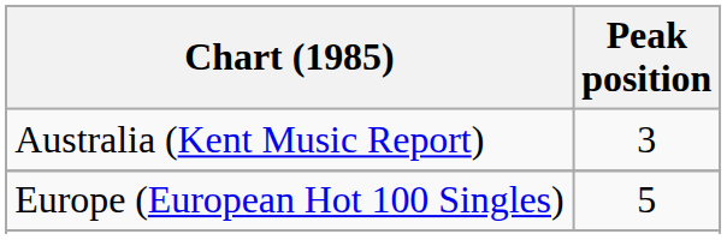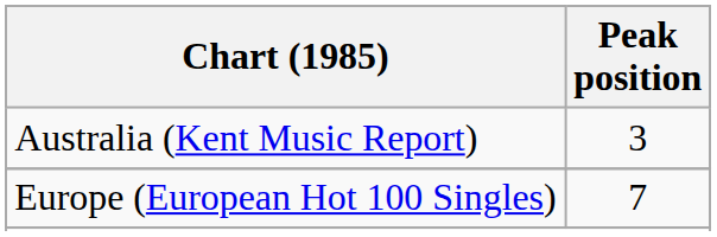Europe (European Hot 100 Singles) | Peak position: 5 -> 7
